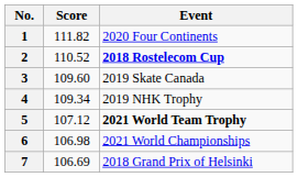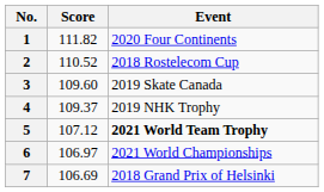2 | Event: bold -> normal
4 | Score: 109.34 -> 109.37
6 | Score: 106.98 -> 106.97
